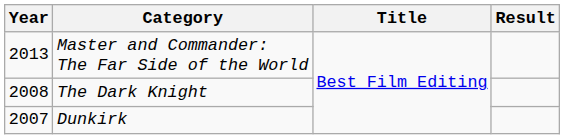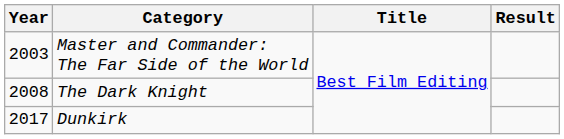Master and Commander: The Far Side of the World | Year: 2013 -> 2003
Dunkirk | Year: 2007 -> 2017
